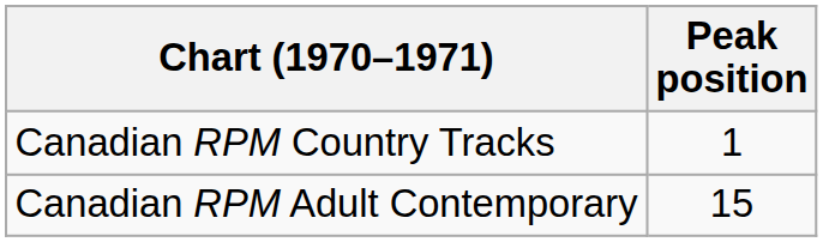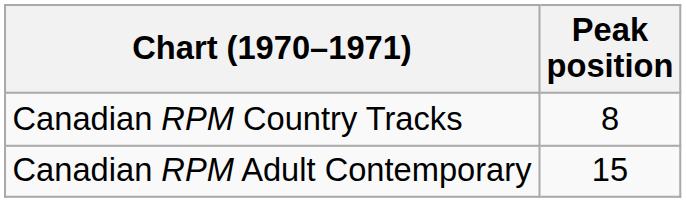Canadian RPM Country Tracks | Peak position: 1 -> 8
